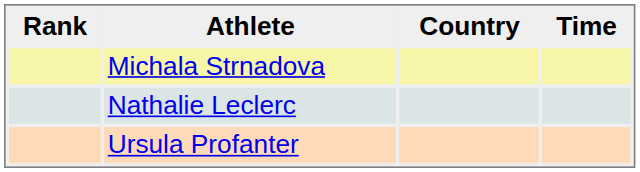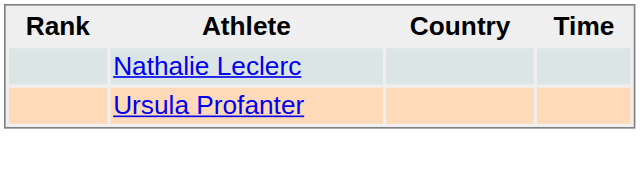- row: Michala Strnadova
